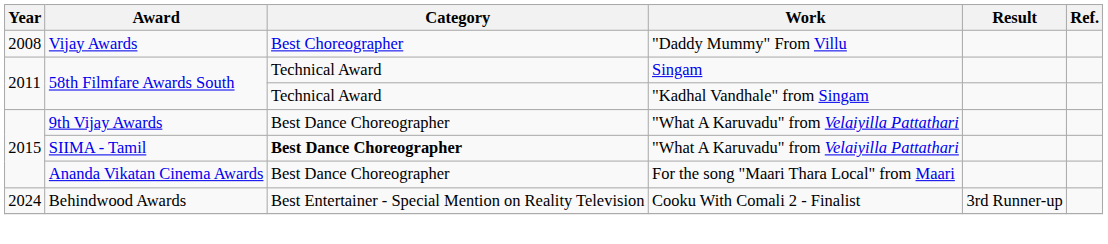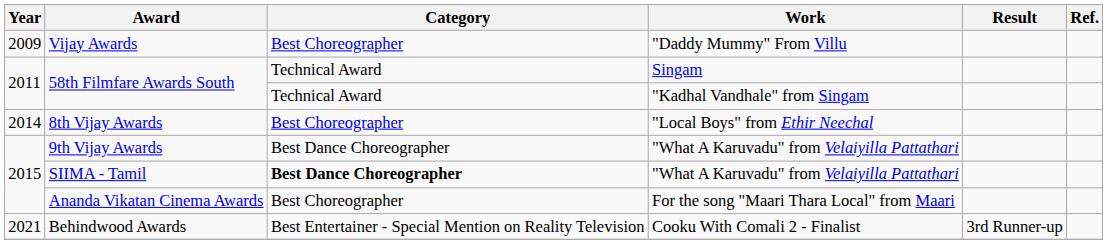Vijay Awards | Year: 2008 -> 2009
+ row: 2014 | 8th Vijay Awards | Best Choreographer | "Local Boys" from Ethir Neechal
Ananda Vikatan Cinema Awards | Category: Best Dance Choreographer -> Best Choreographer
Behindwood Awards | Year: 2024 -> 2021
